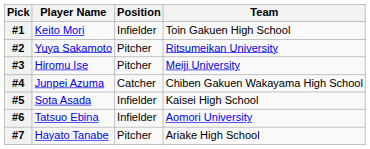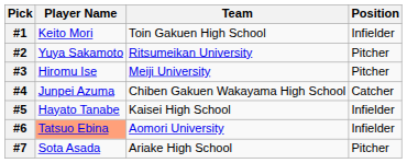columns swapped: Position <-> Team
#5 | Player Name: Sota Asada -> Hayato Tanabe
#6 | Player Name: no background -> lightsalmon background
#7 | Player Name: Hayato Tanabe -> Sota Asada
